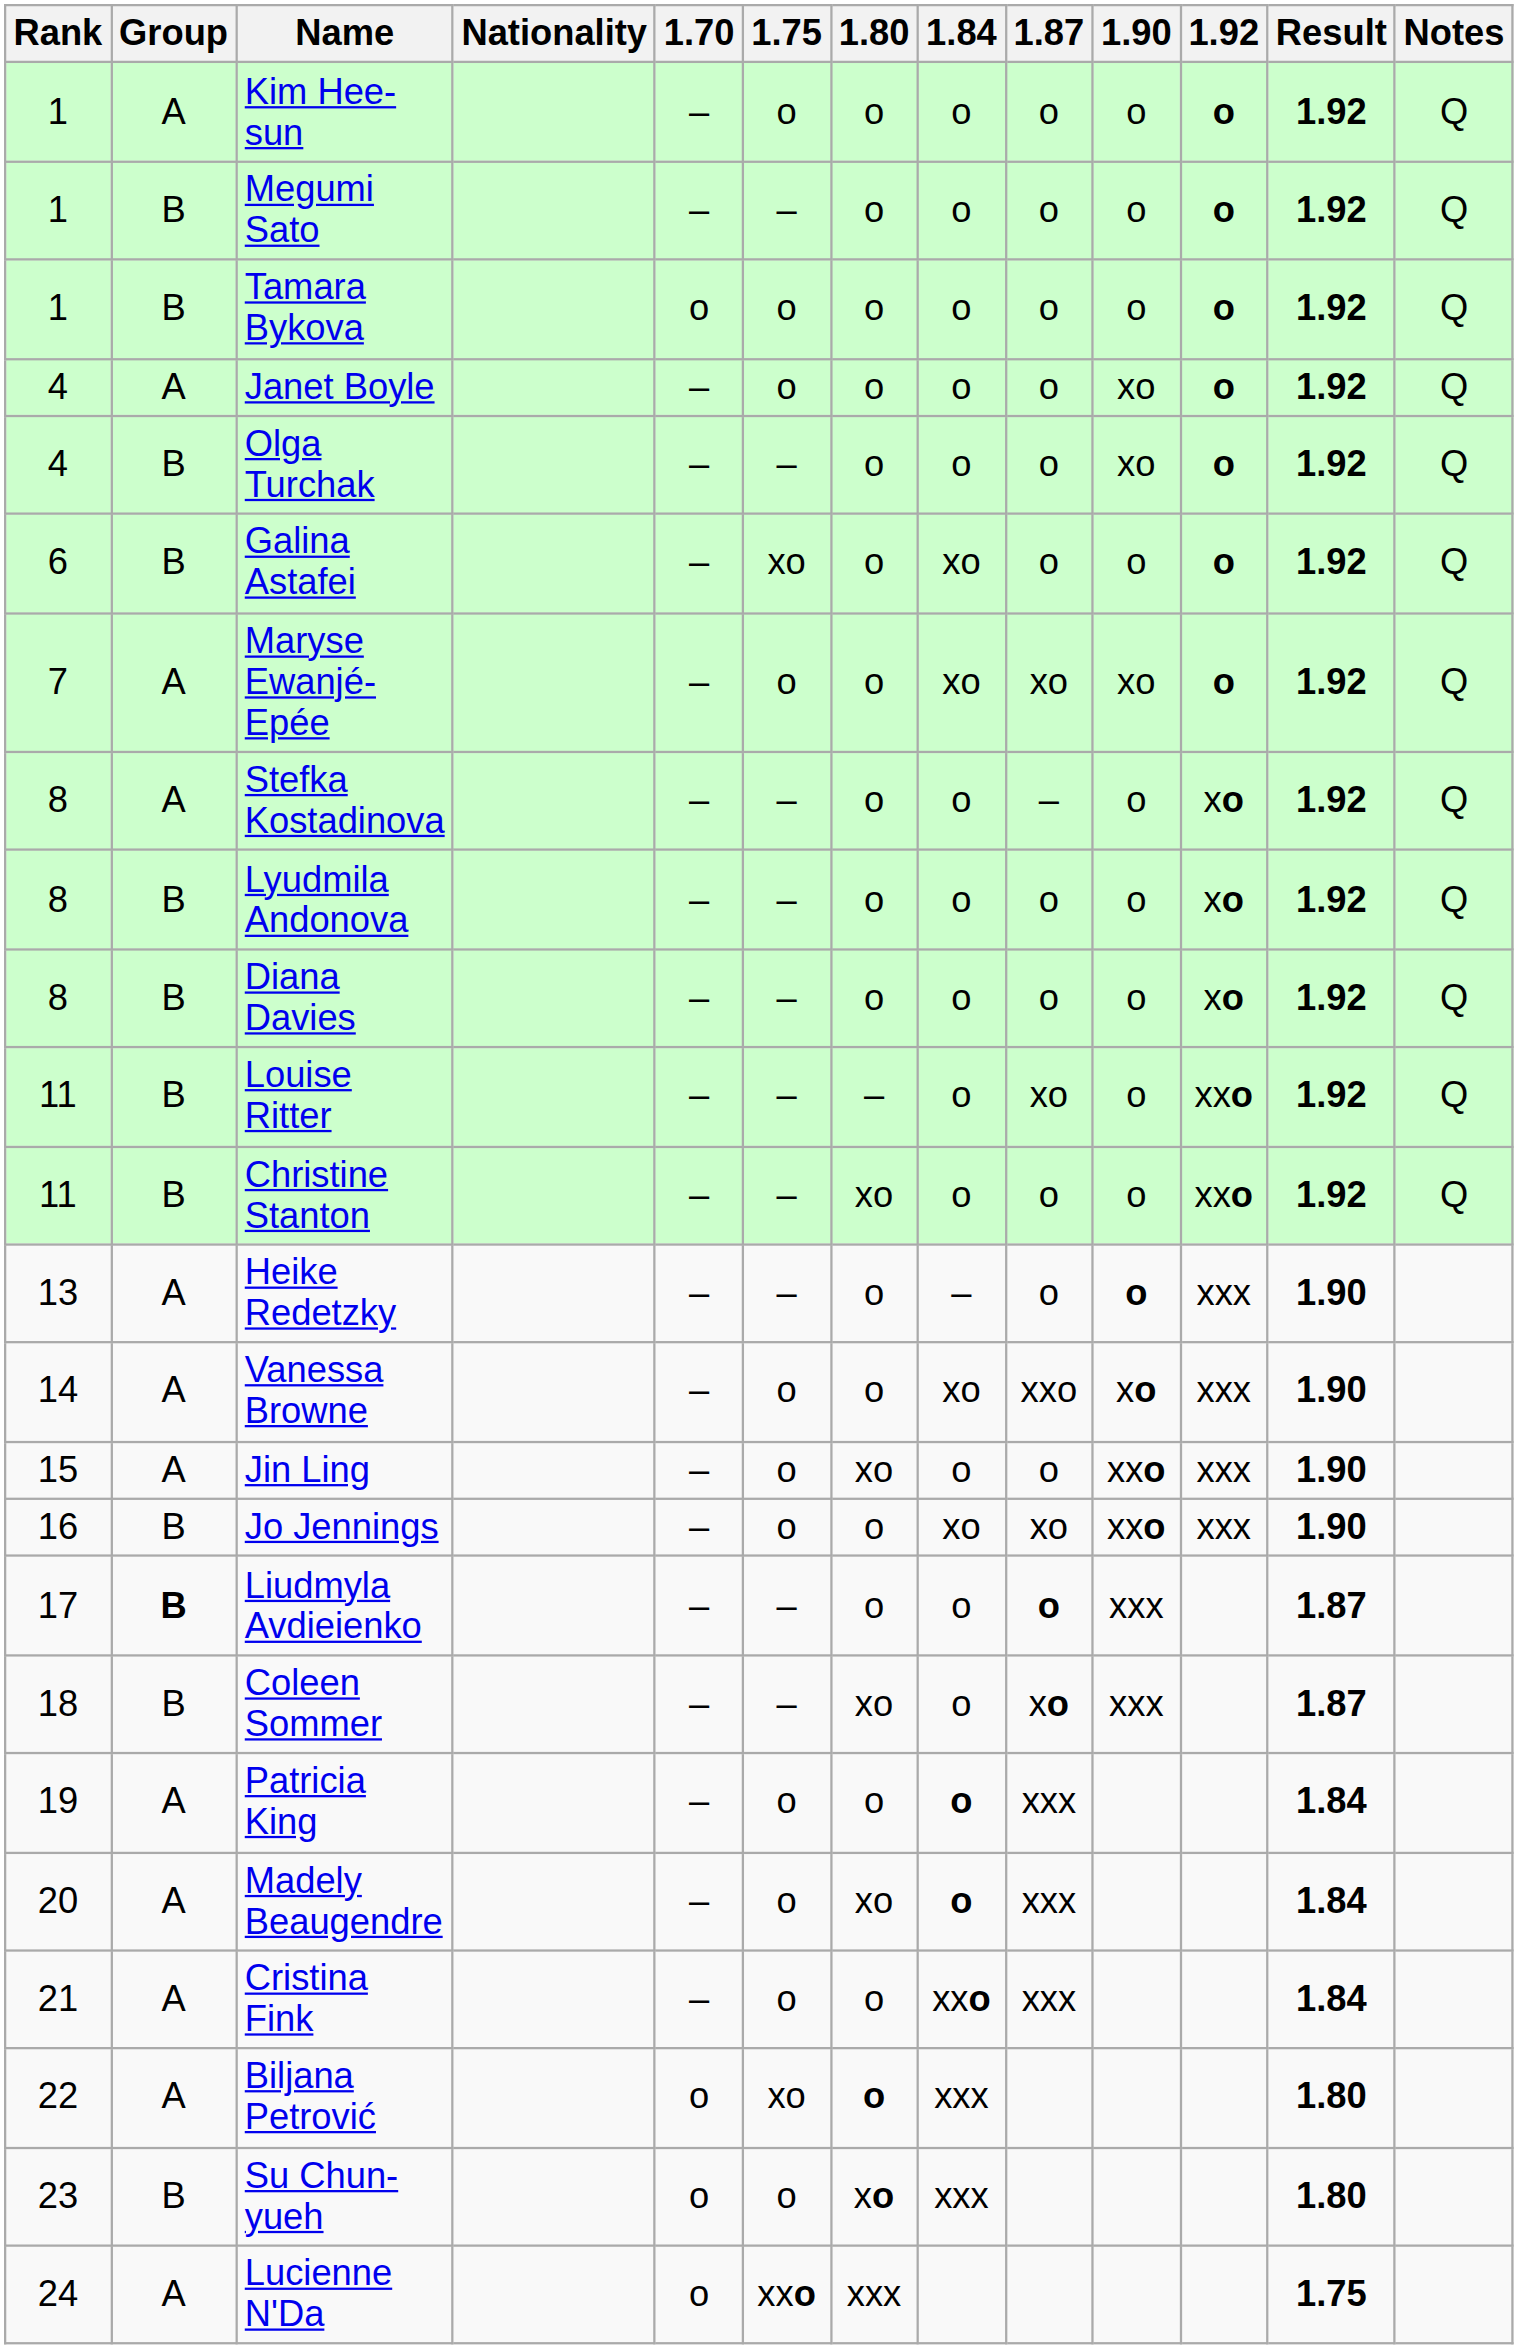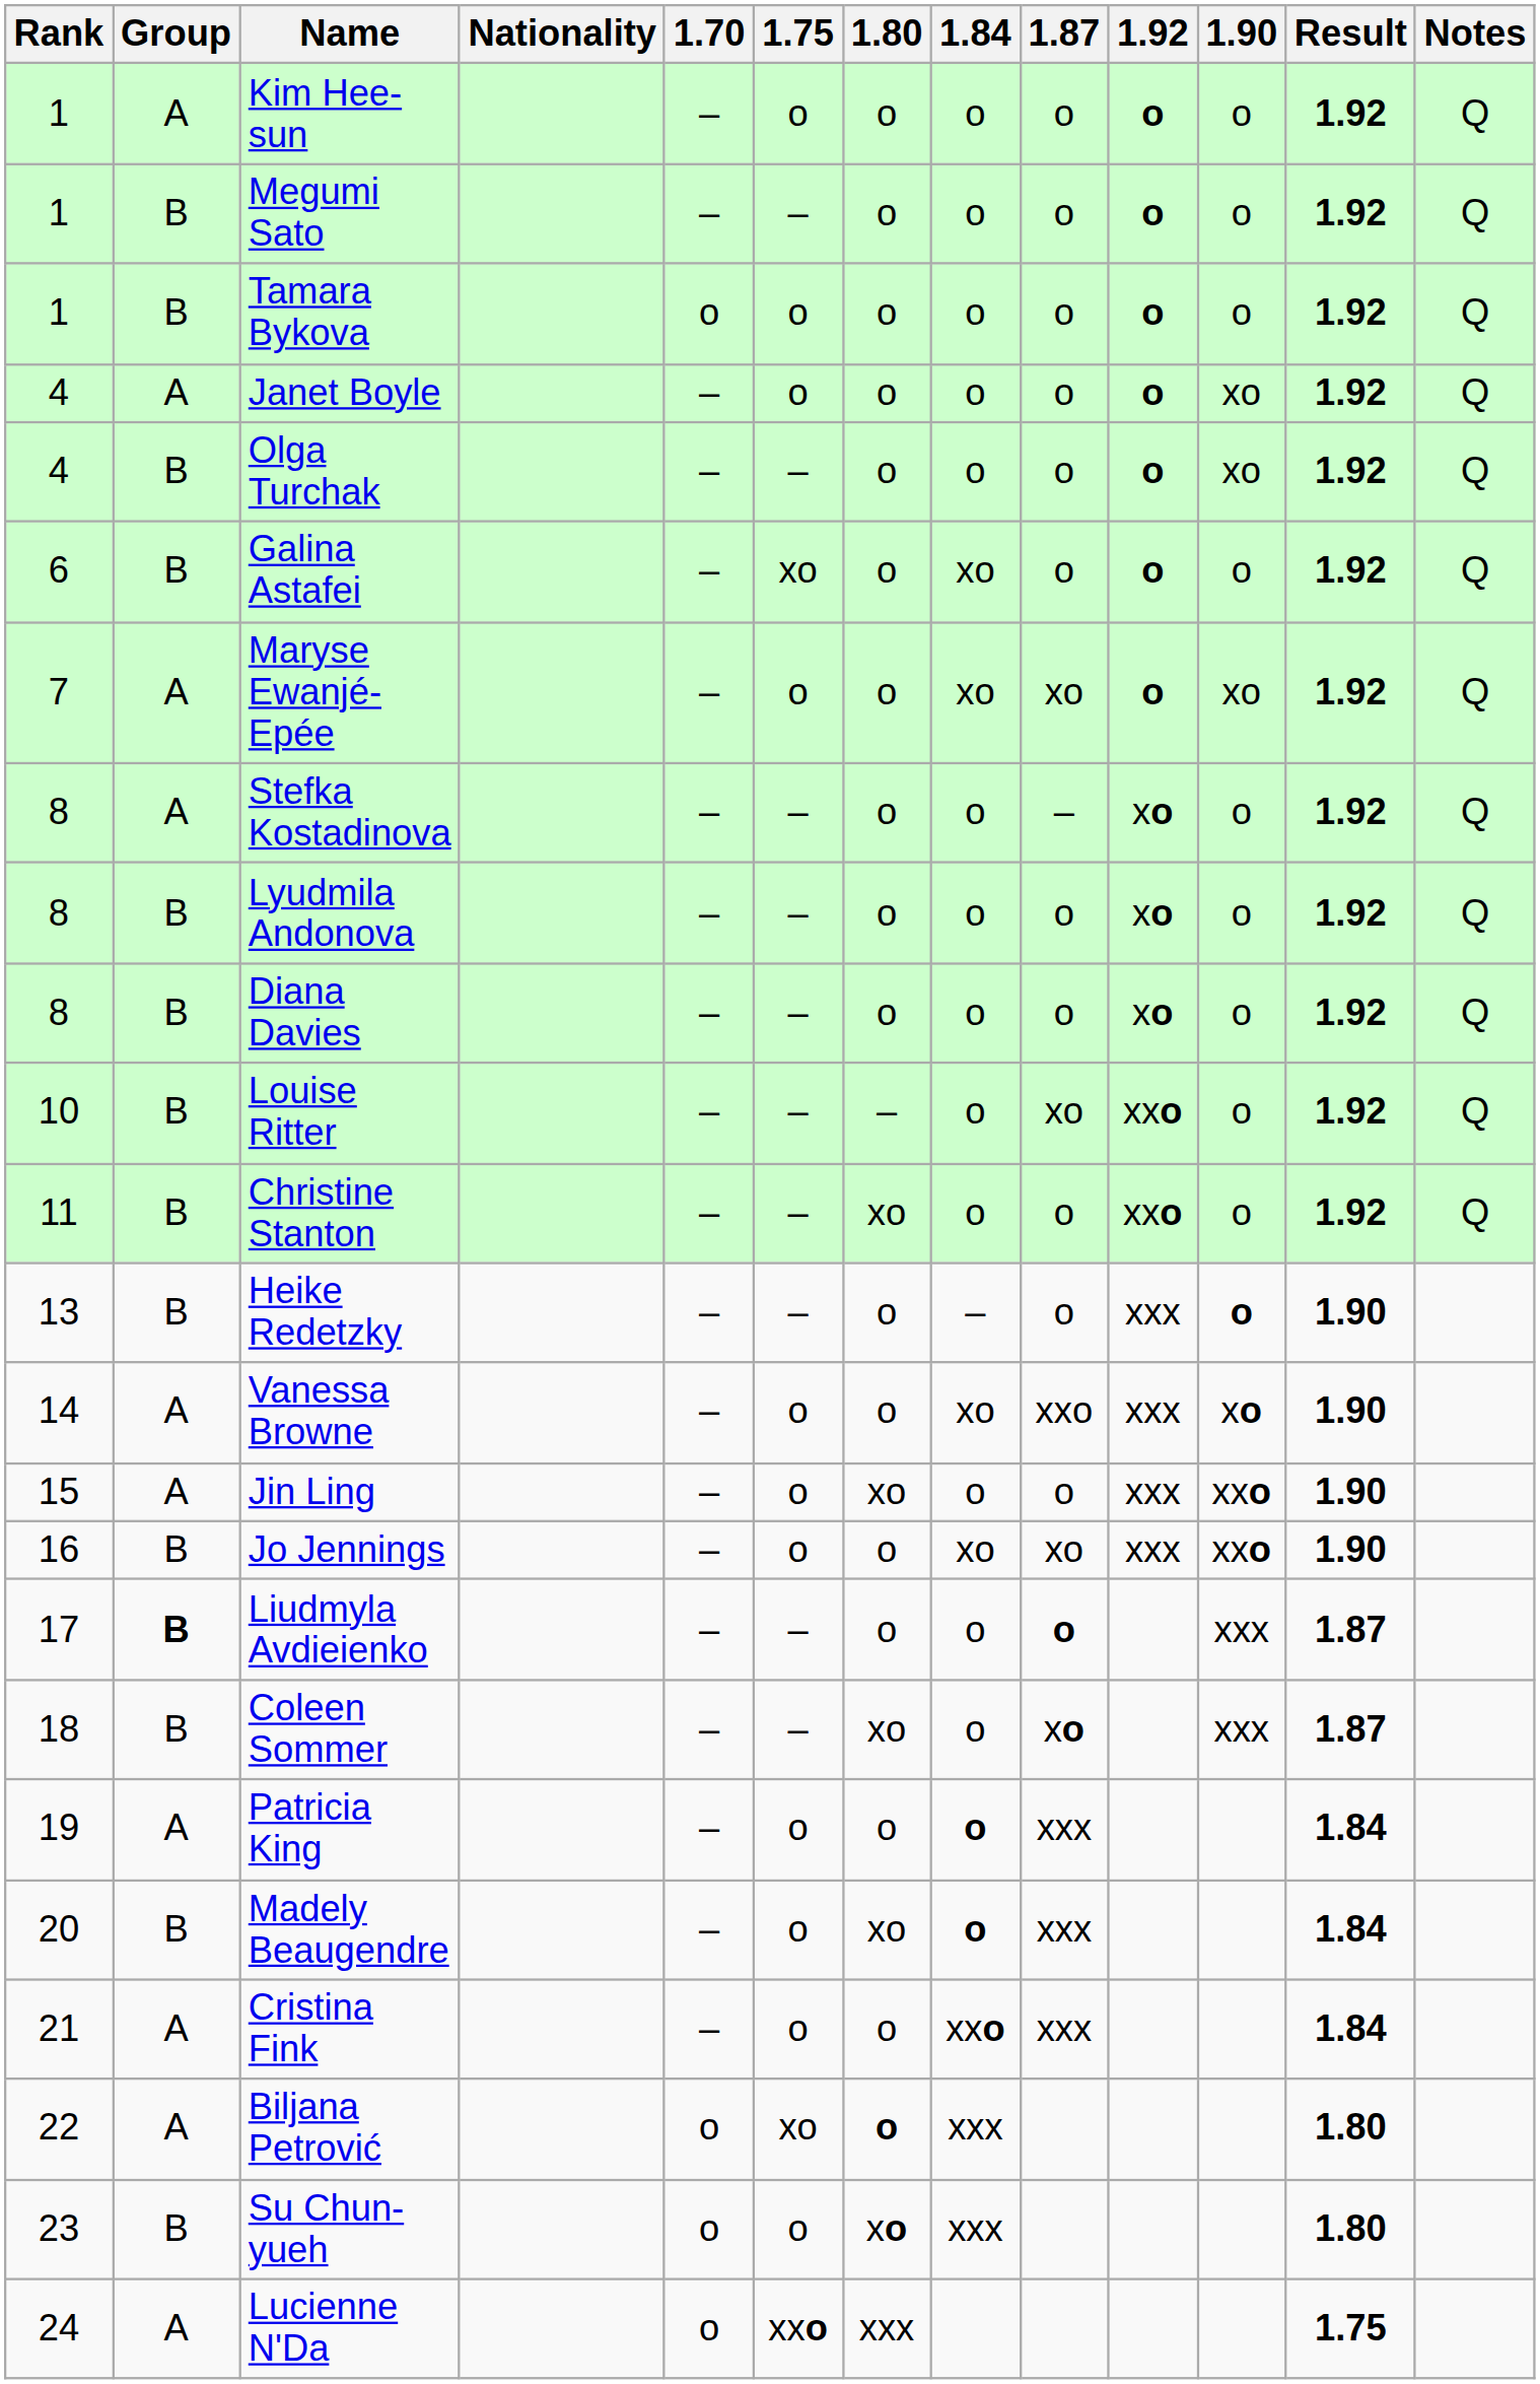columns swapped: 1.90 <-> 1.92
Louise Ritter | Rank: 11 -> 10
Heike Redetzky | Group: A -> B
Madely Beaugendre | Group: A -> B
